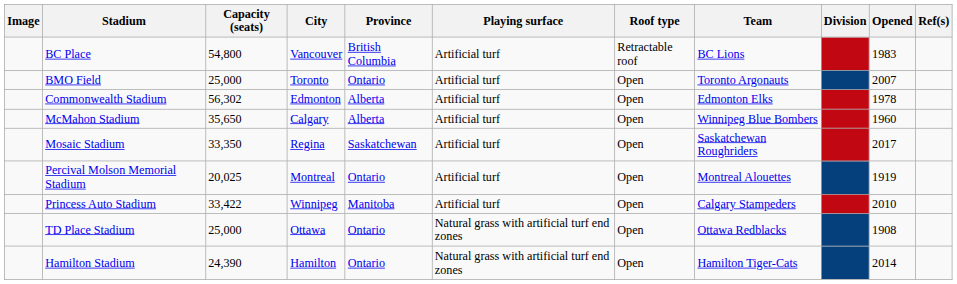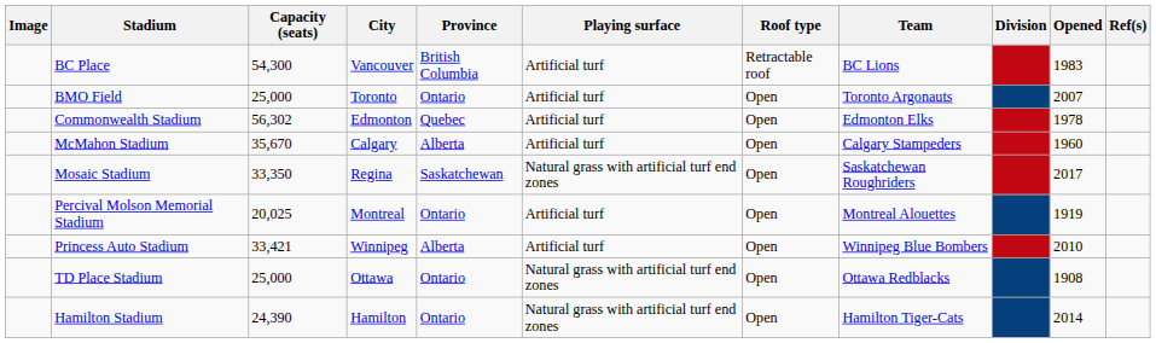BC Place | Capacity (seats): 54,800 -> 54,300
Commonwealth Stadium | Province: Alberta -> Quebec
McMahon Stadium | Capacity (seats): 35,650 -> 35,670
McMahon Stadium | Team: Winnipeg Blue Bombers -> Calgary Stampeders
Mosaic Stadium | Playing surface: Artificial turf -> Natural grass with artificial turf end zones
Princess Auto Stadium | Capacity (seats): 33,422 -> 33,421
Princess Auto Stadium | Province: Manitoba -> Alberta
Princess Auto Stadium | Team: Calgary Stampeders -> Winnipeg Blue Bombers
